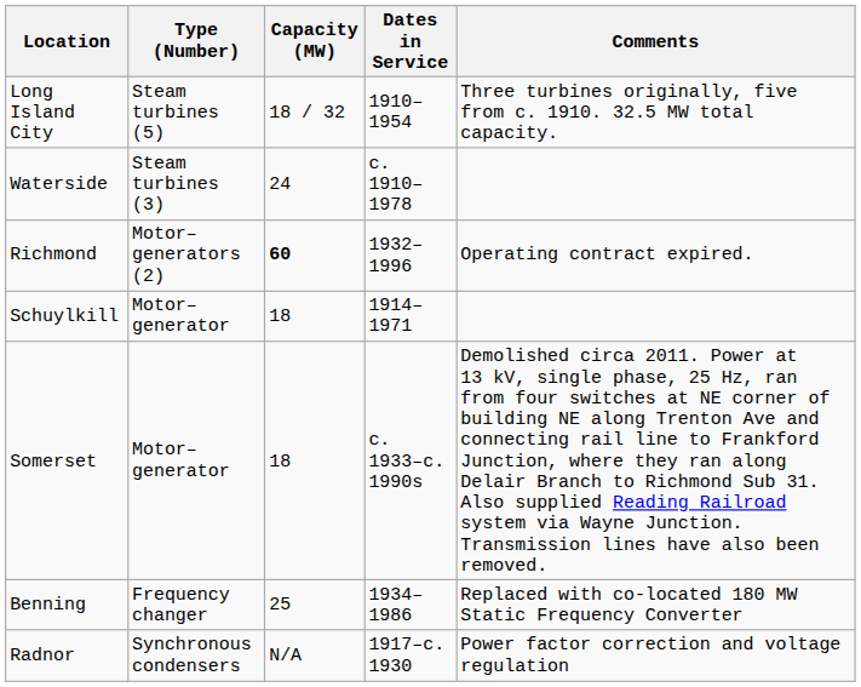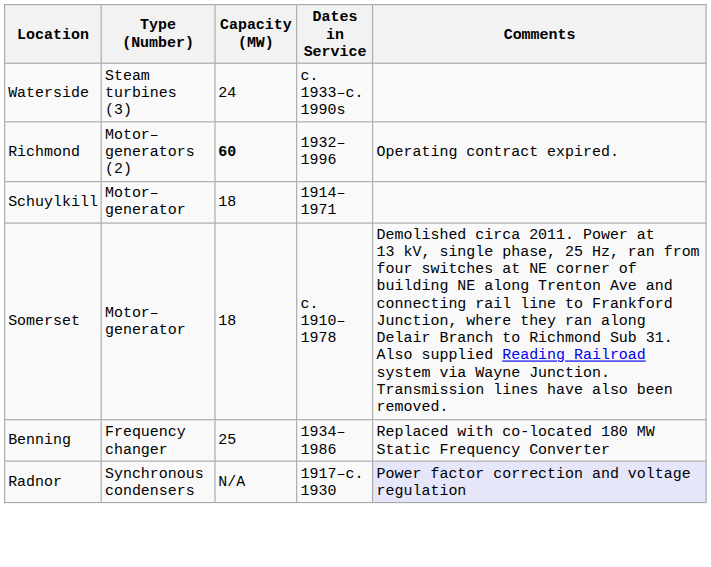- row: Long Island City | Steam turbines (5) | 18 / 32 | 1910–1954 | Three turbines originally, five from c. 1910. 32.5 MW total capacity.
Waterside | Dates in Service: c. 1910–1978 -> c. 1933–c. 1990s
Somerset | Dates in Service: c. 1933–c. 1990s -> c. 1910–1978
Radnor | Comments: no background -> lavender background
